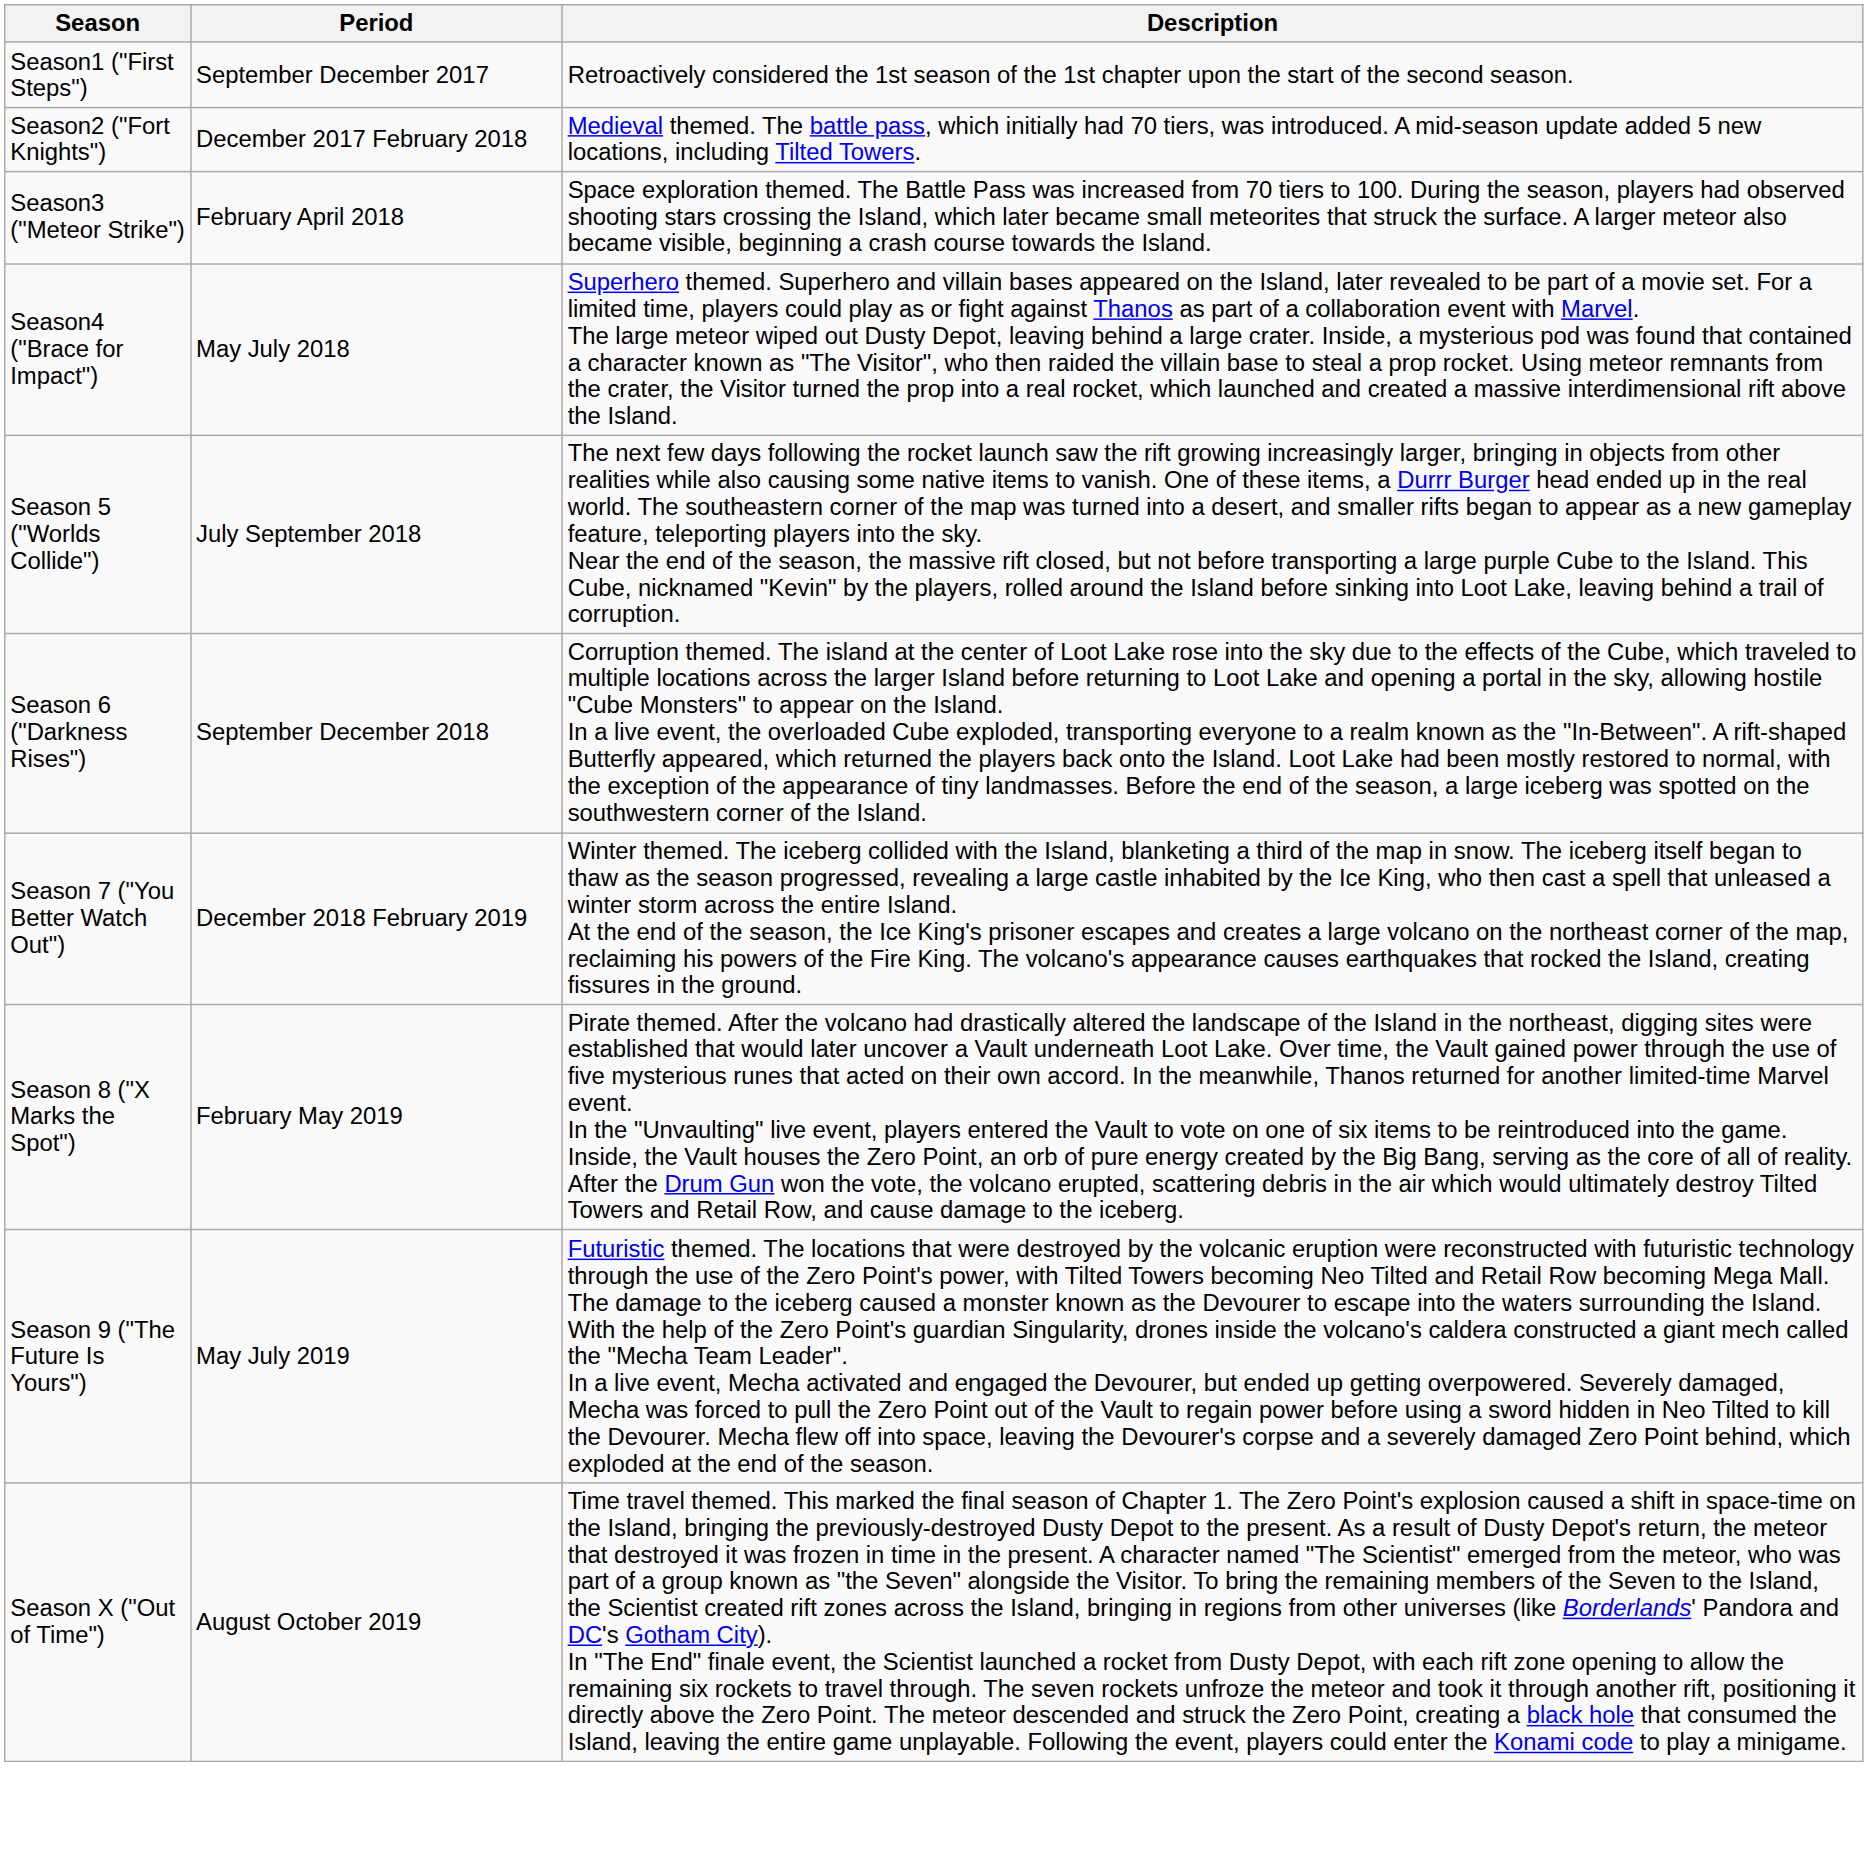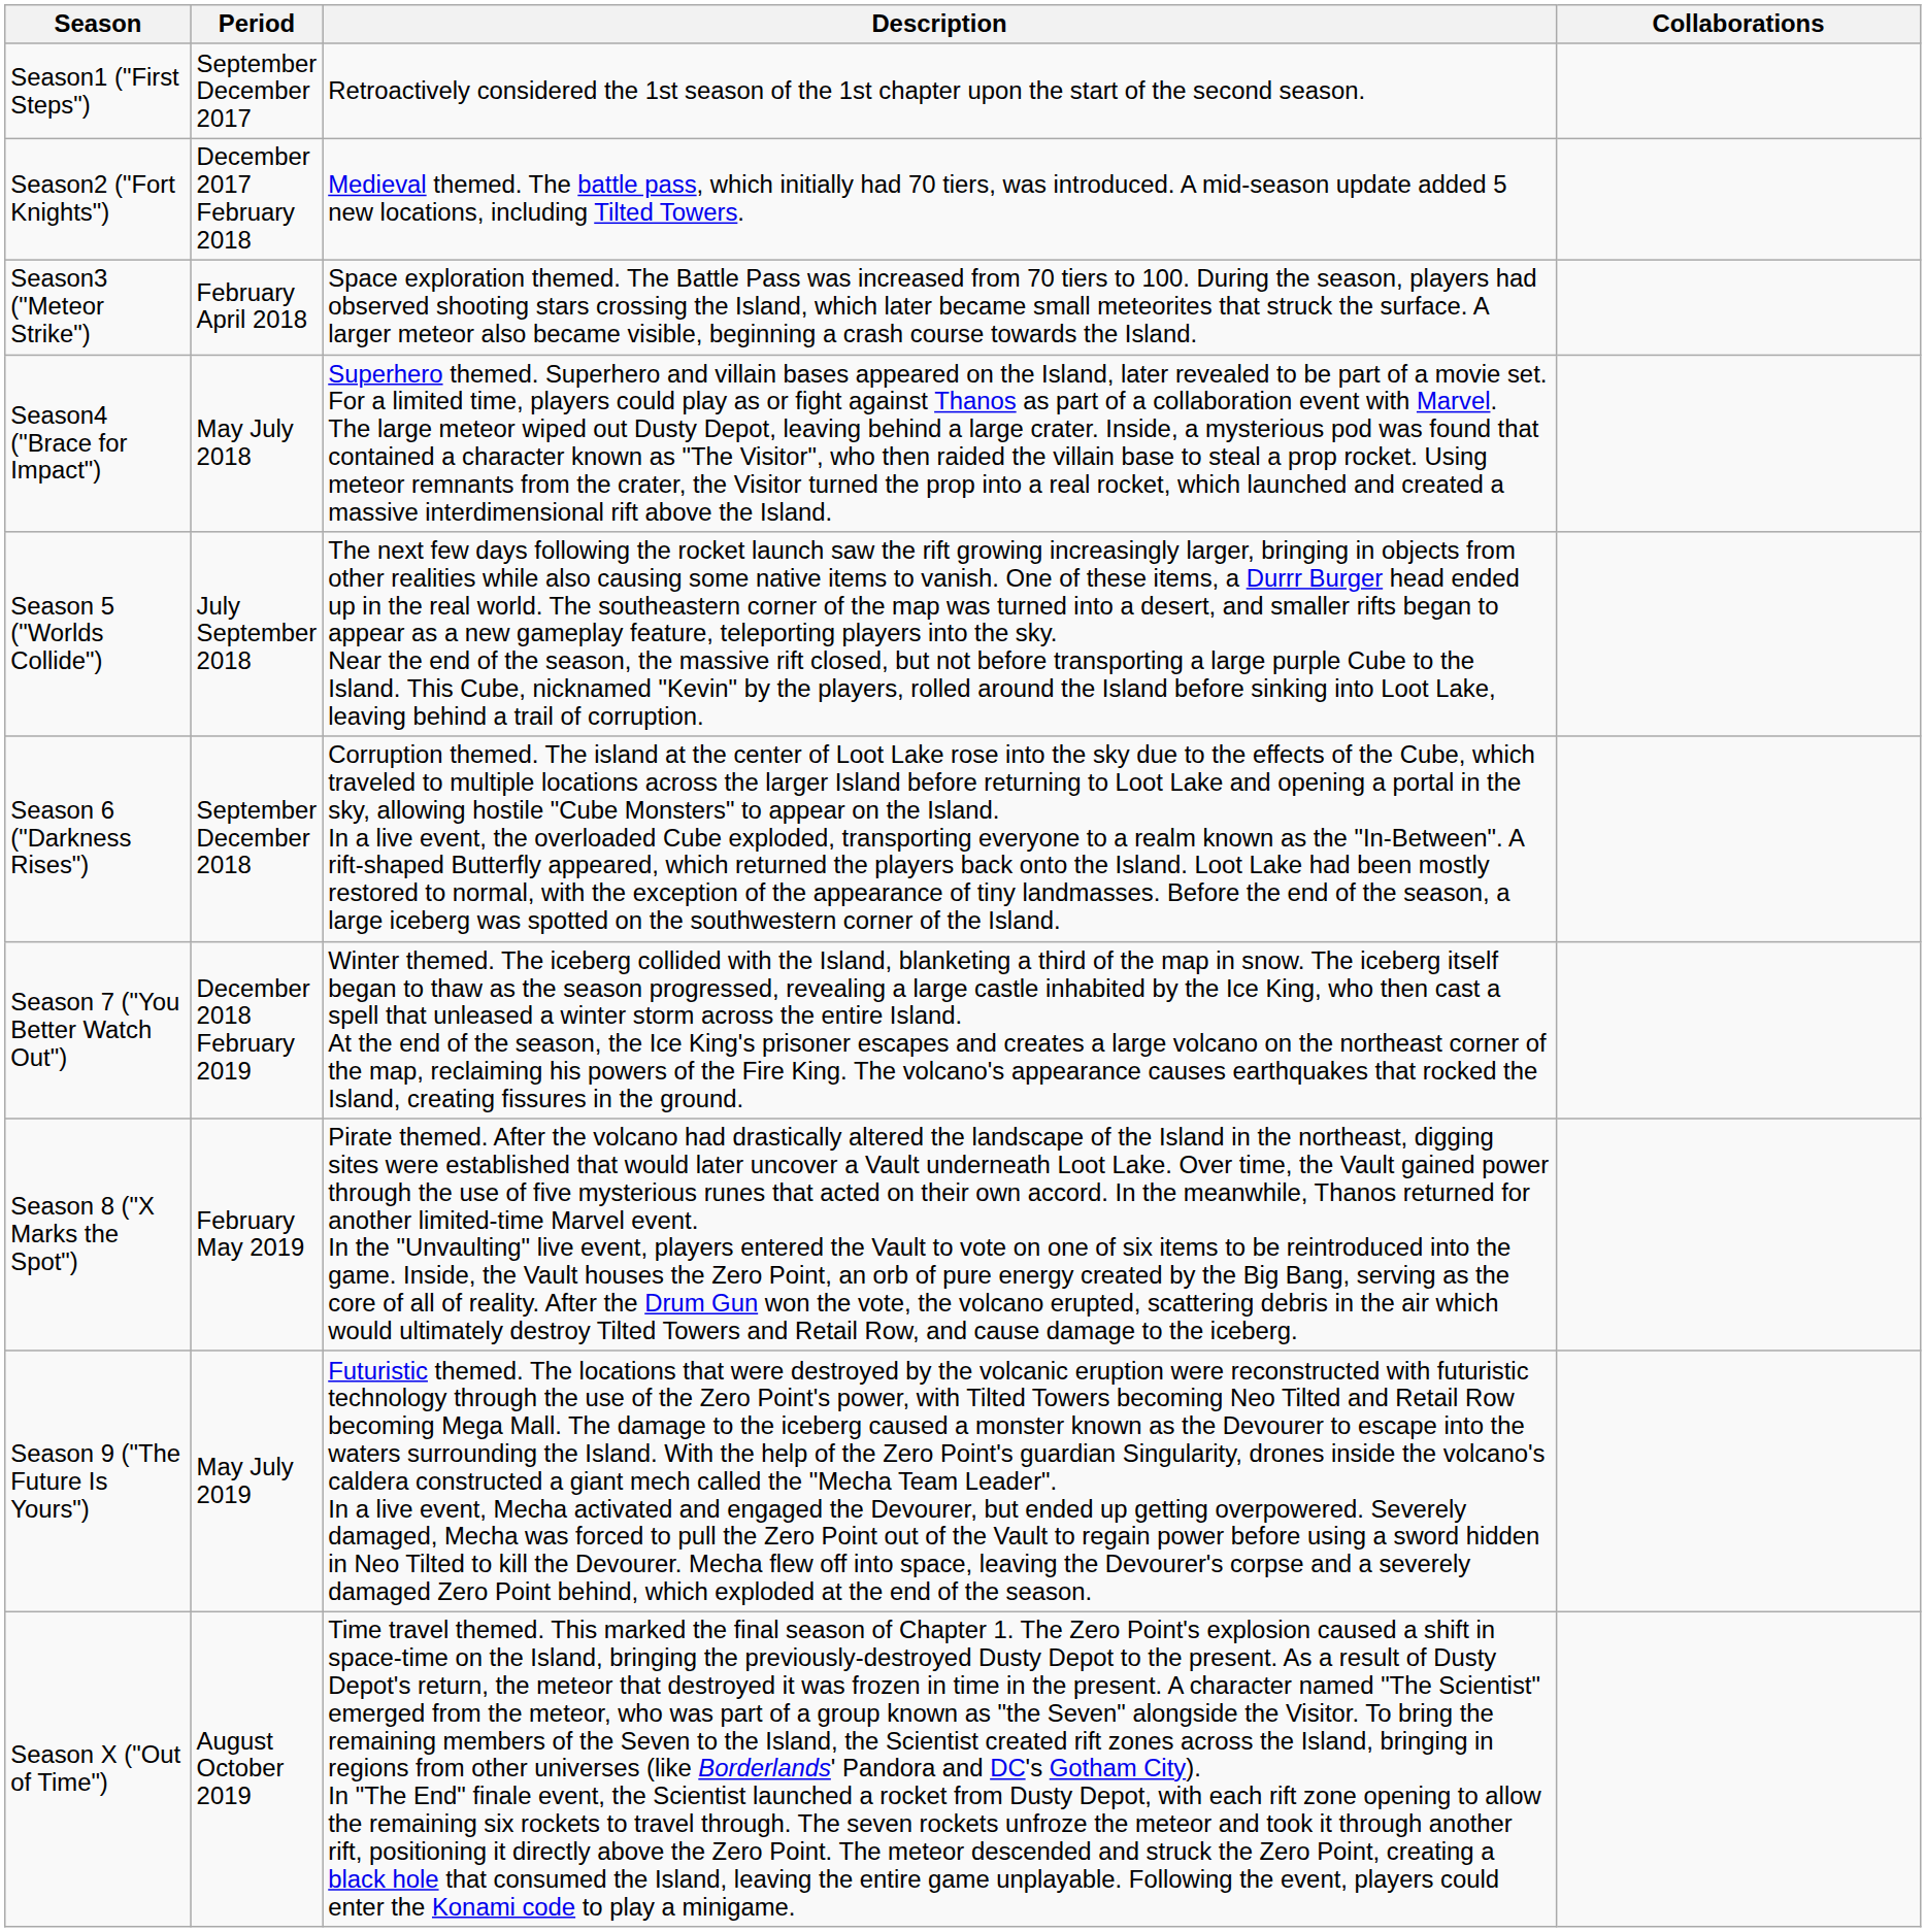+ column: Collaborations
